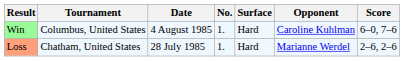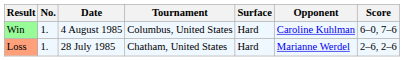columns swapped: No. <-> Tournament
